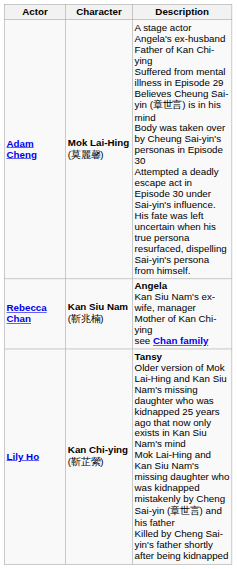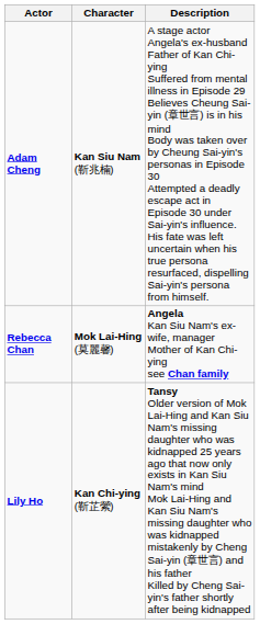Adam Cheng | Character: Mok Lai-Hing (莫麗馨) -> Kan Siu Nam (靳兆楠)
Rebecca Chan | Character: Kan Siu Nam (靳兆楠) -> Mok Lai-Hing (莫麗馨)
